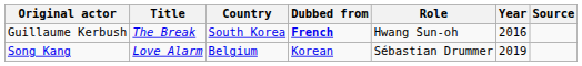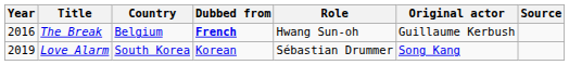columns swapped: Year <-> Original actor
The Break | Country: South Korea -> Belgium
Love Alarm | Country: Belgium -> South Korea
